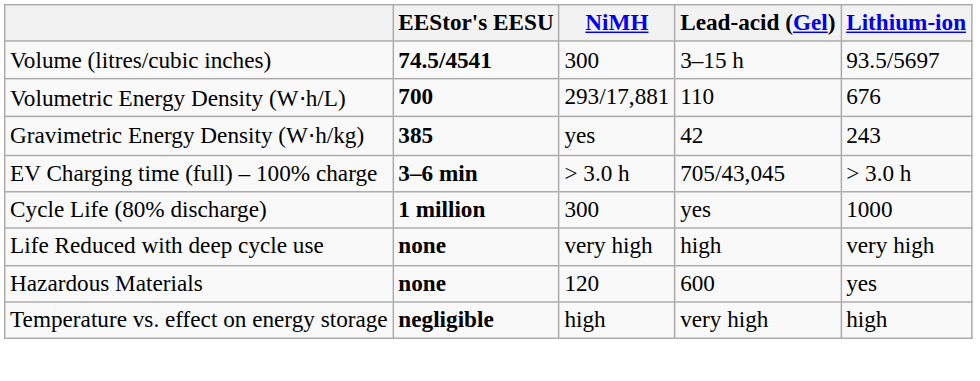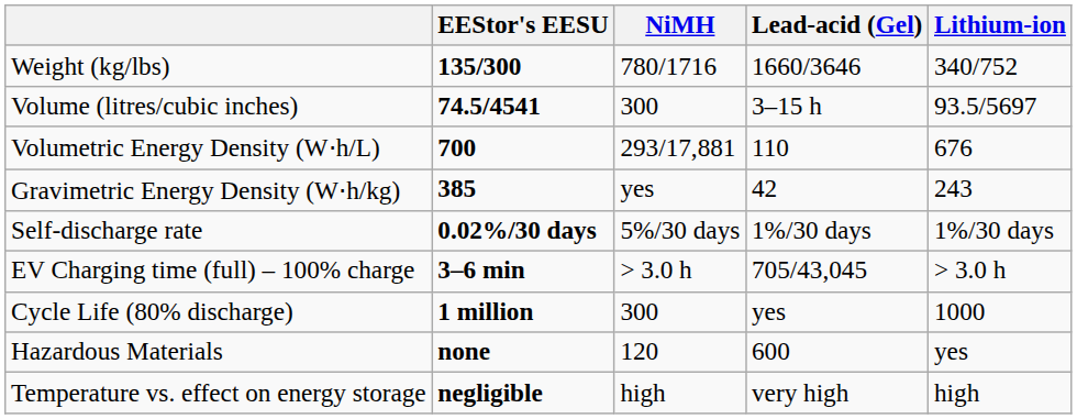+ row: Weight (kg/lbs) | 135/300 | 780/1716 | 1660/3646 | 340/752
+ row: Self-discharge rate | 0.02%/30 days | 5%/30 days | 1%/30 days | 1%/30 days
- row: Life Reduced with deep cycle use | none | very high | high | very high
